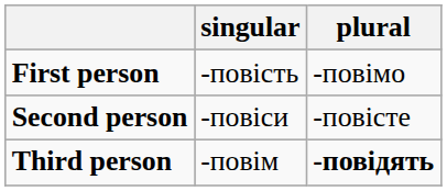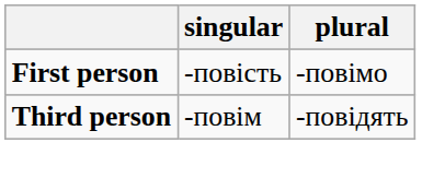- row: Second person | -повіси | -повісте
Third person | plural: bold -> normal
